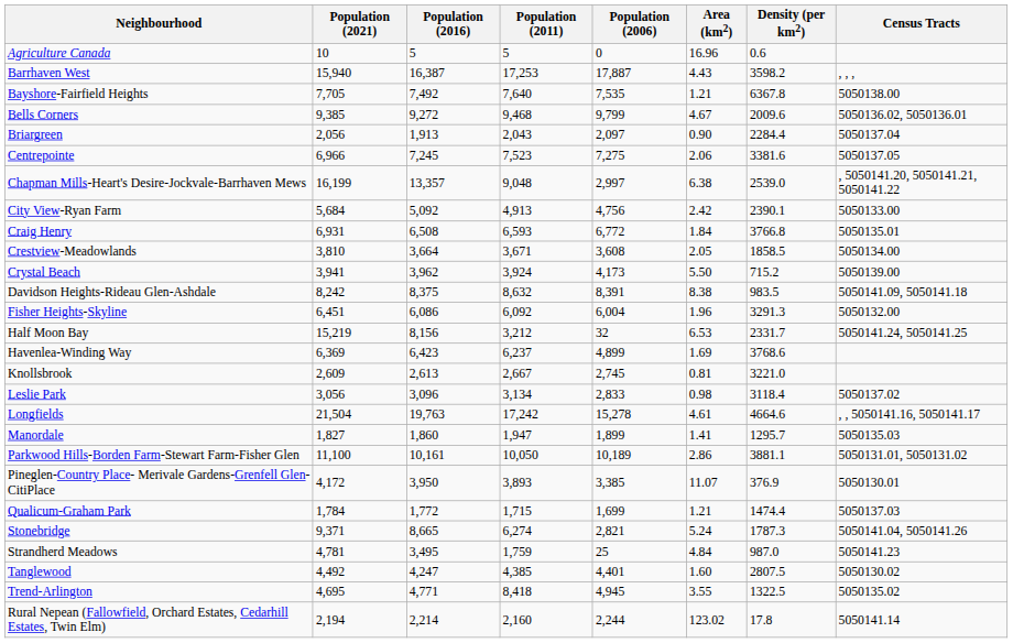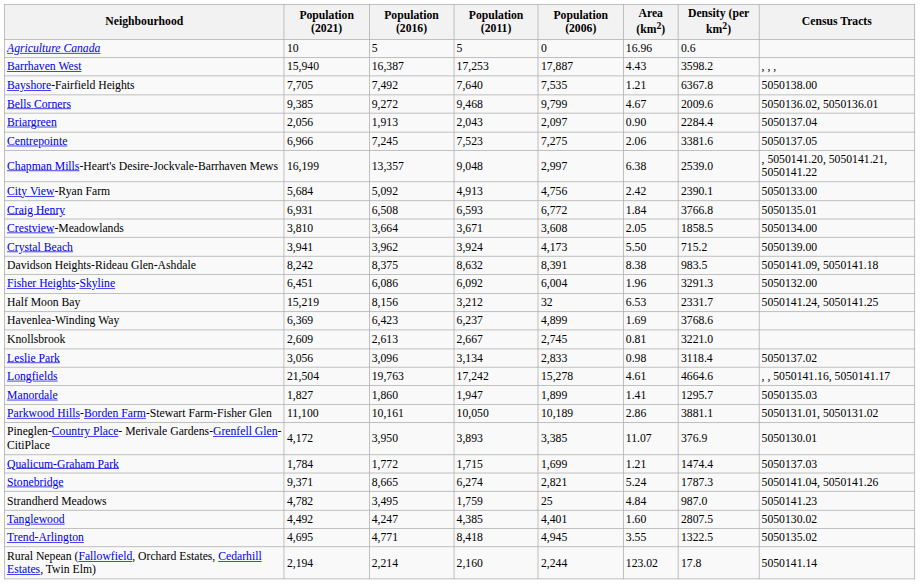Strandherd Meadows | Population (2021): 4,781 -> 4,782
